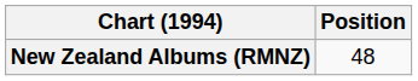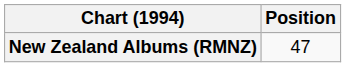New Zealand Albums (RMNZ) | Position: 48 -> 47
